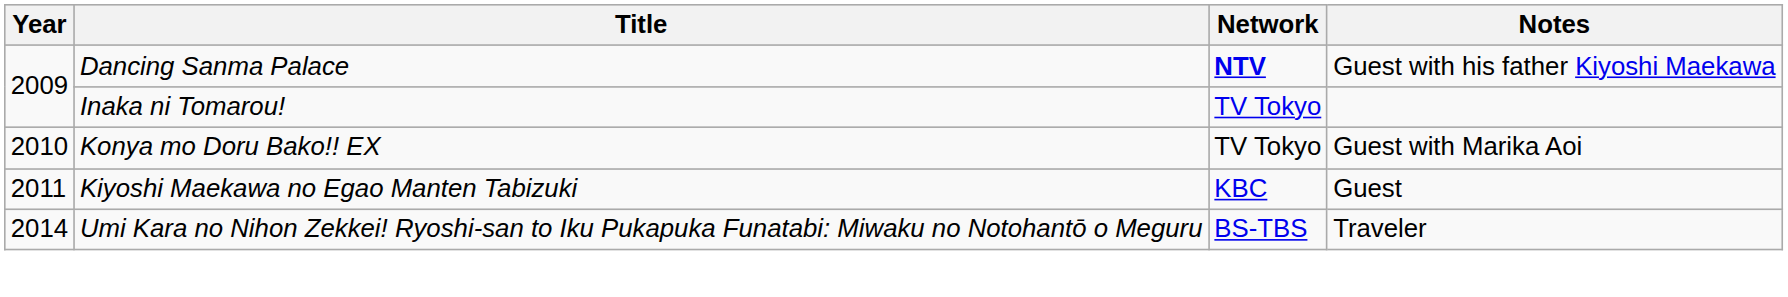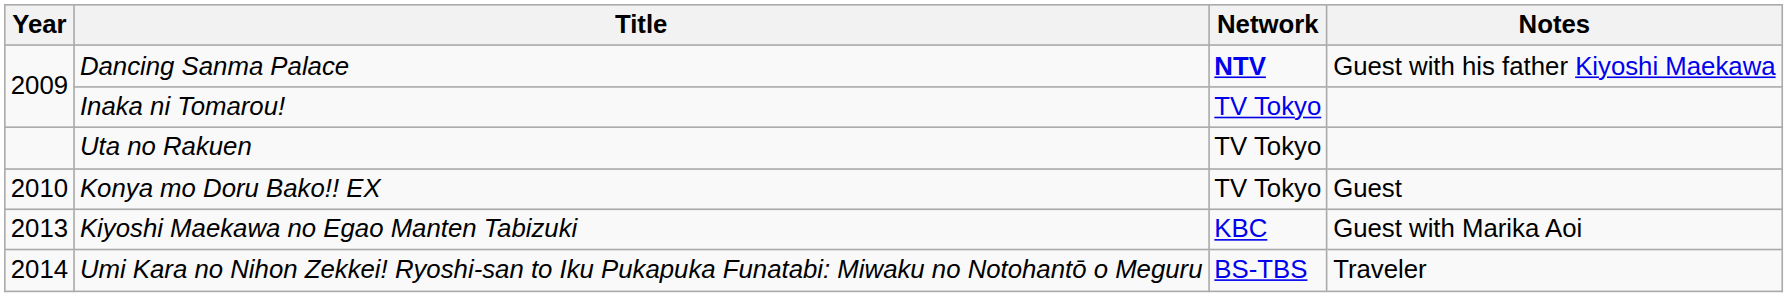+ row: Uta no Rakuen | TV Tokyo
Konya mo Doru Bako!! EX | Notes: Guest with Marika Aoi -> Guest
Kiyoshi Maekawa no Egao Manten Tabizuki | Year: 2011 -> 2013
Kiyoshi Maekawa no Egao Manten Tabizuki | Notes: Guest -> Guest with Marika Aoi
